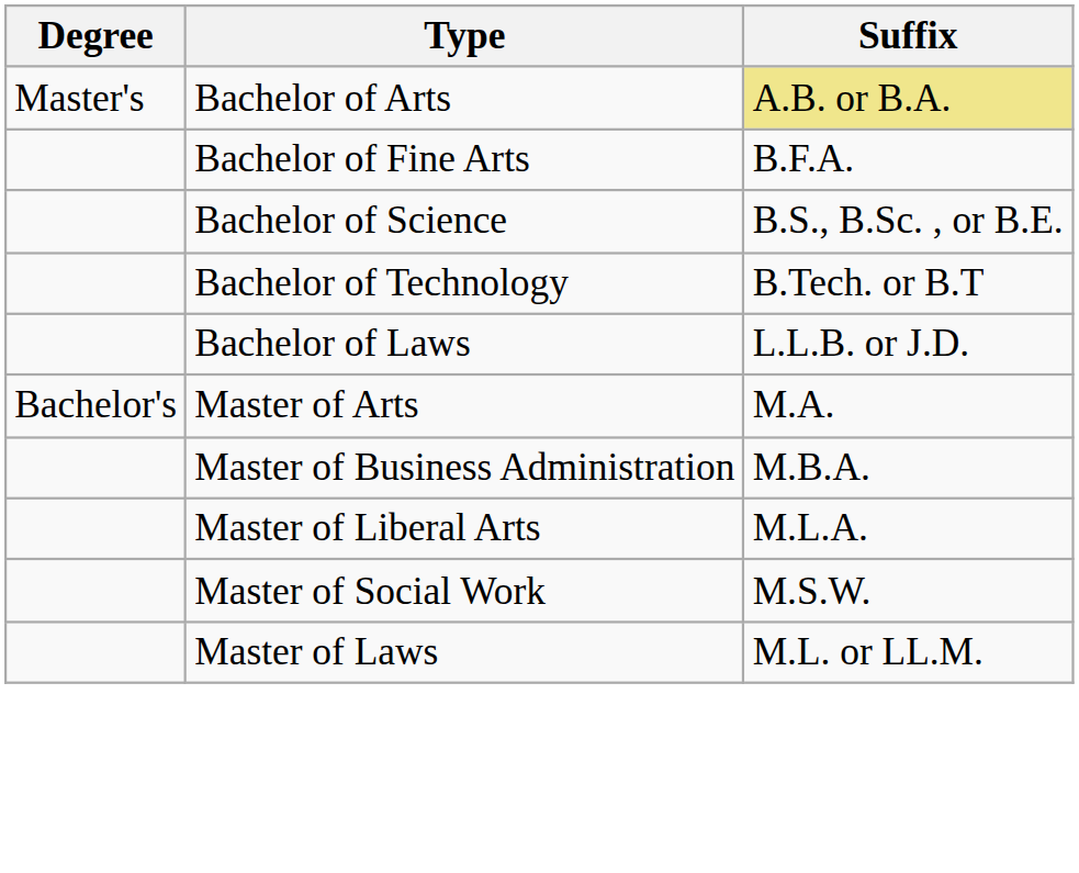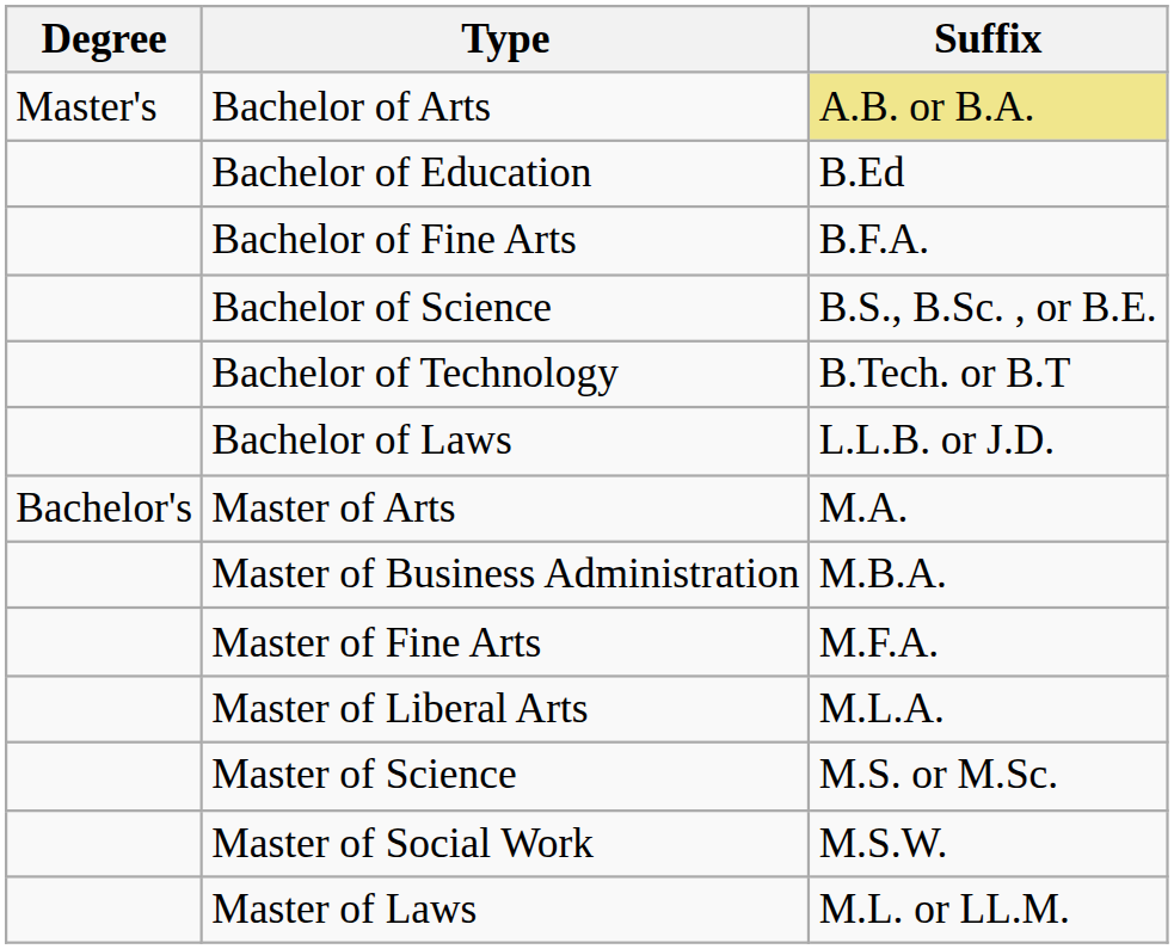+ row: Bachelor of Education | B.Ed
+ row: Master of Fine Arts | M.F.A.
+ row: Master of Science | M.S. or M.Sc.
